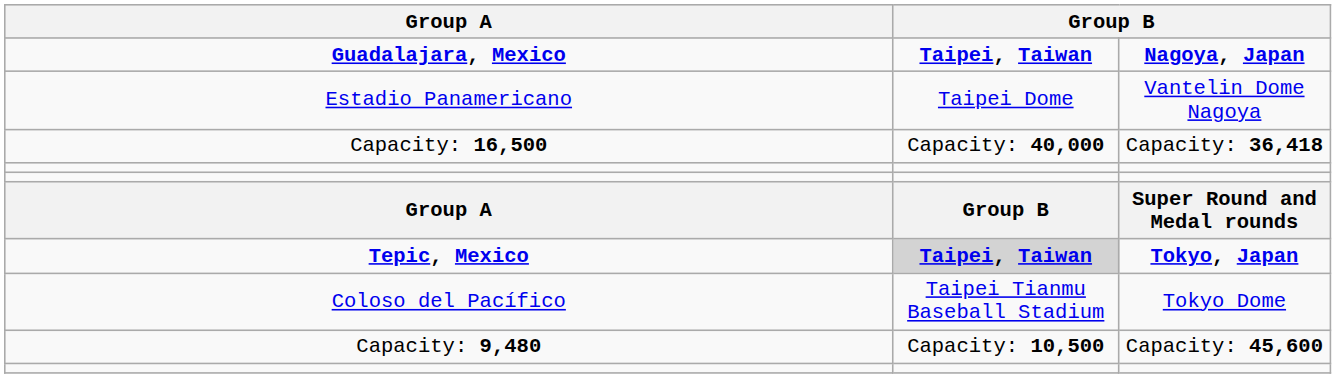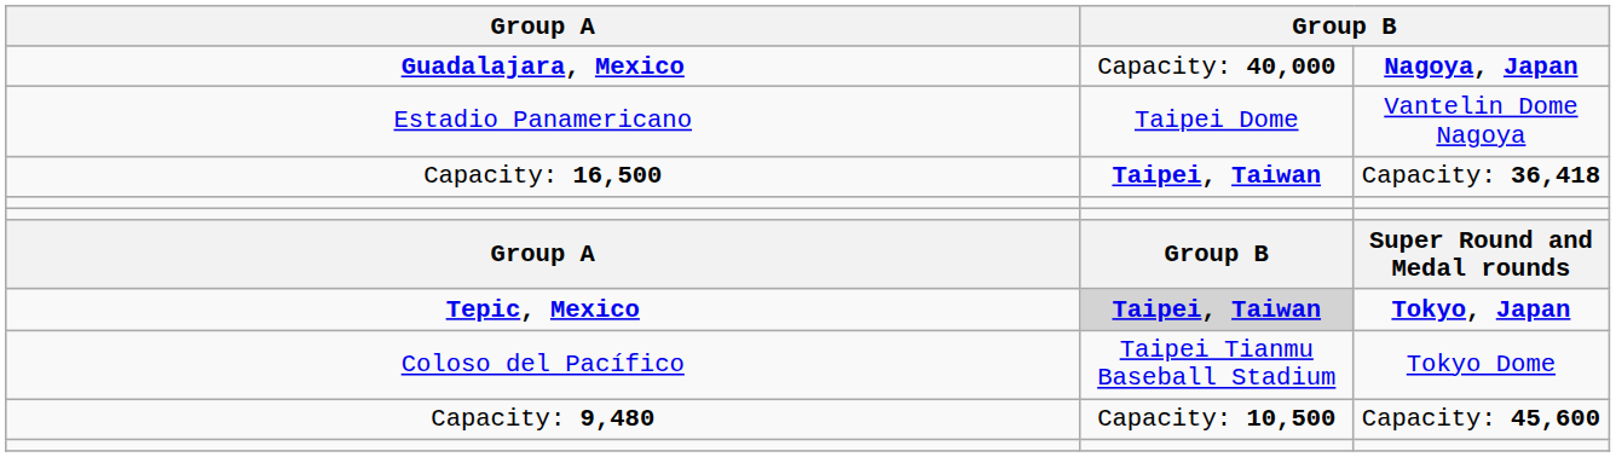Guadalajara, Mexico | column 2: Taipei, Taiwan -> Capacity: 40,000
Capacity: 16,500 | column 2: Capacity: 40,000 -> Taipei, Taiwan
